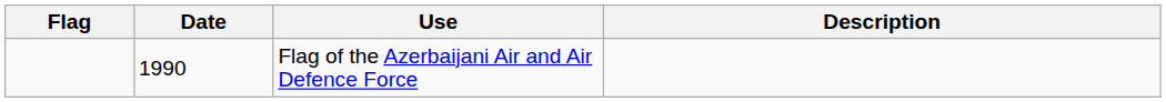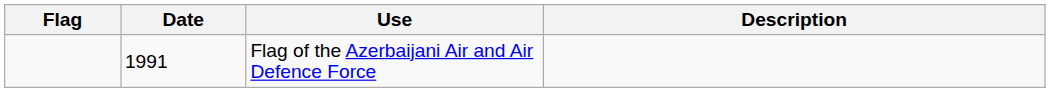Flag of the Azerbaijani Air and Air Defence Force | Date: 1990 -> 1991
